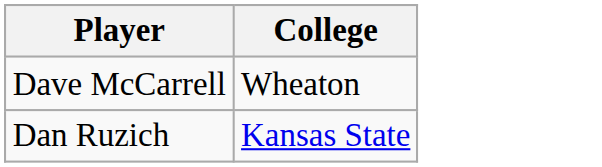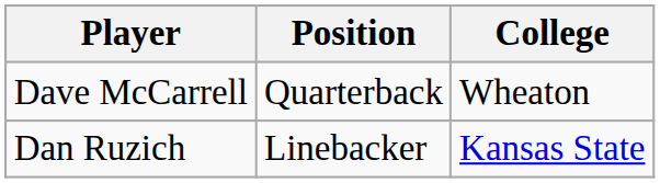+ column: Position | Quarterback | Linebacker
